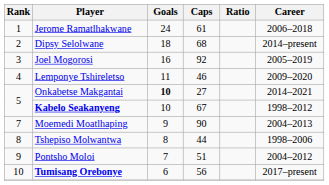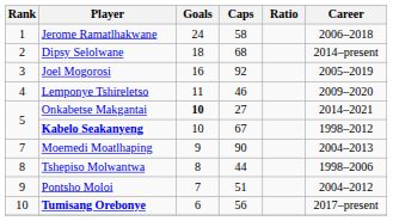Jerome Ramatlhakwane | Caps: 61 -> 58
